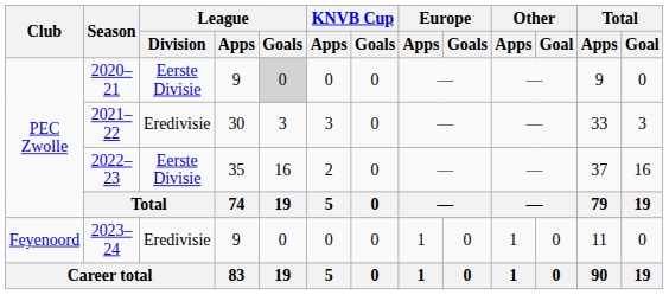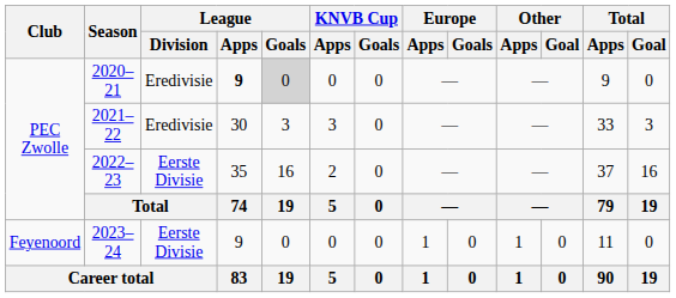2020–21 | League / Division: Eerste Divisie -> Eredivisie
2020–21 | League / Apps: normal -> bold
2023–24 | League / Division: Eredivisie -> Eerste Divisie
